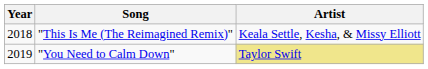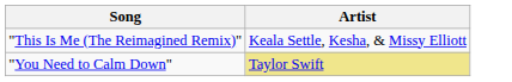- column: Year | 2018 | 2019
